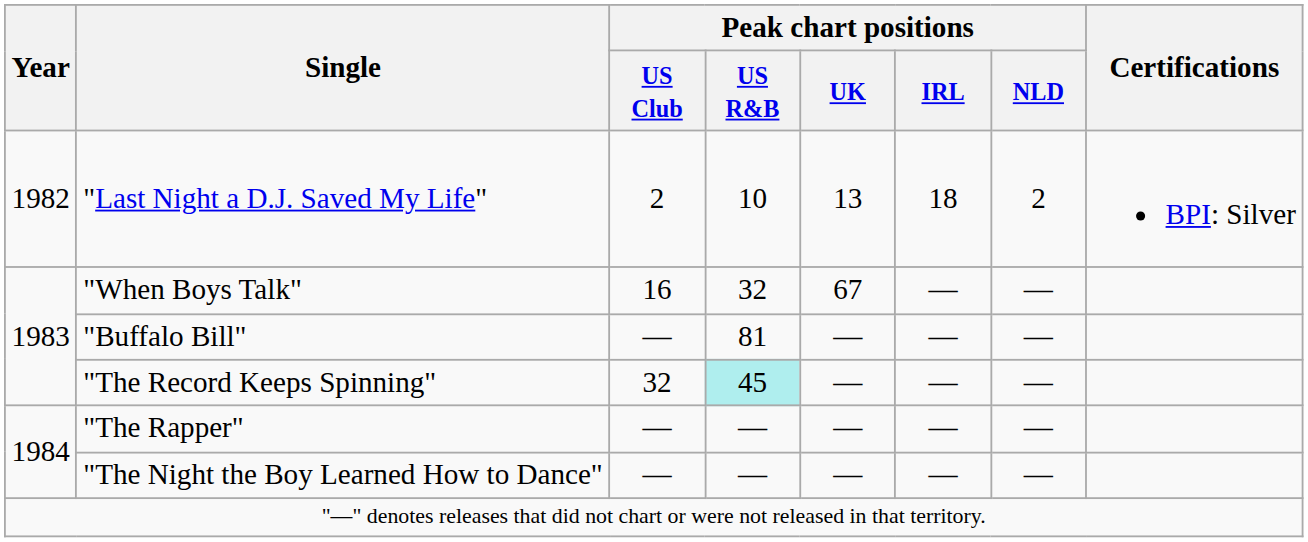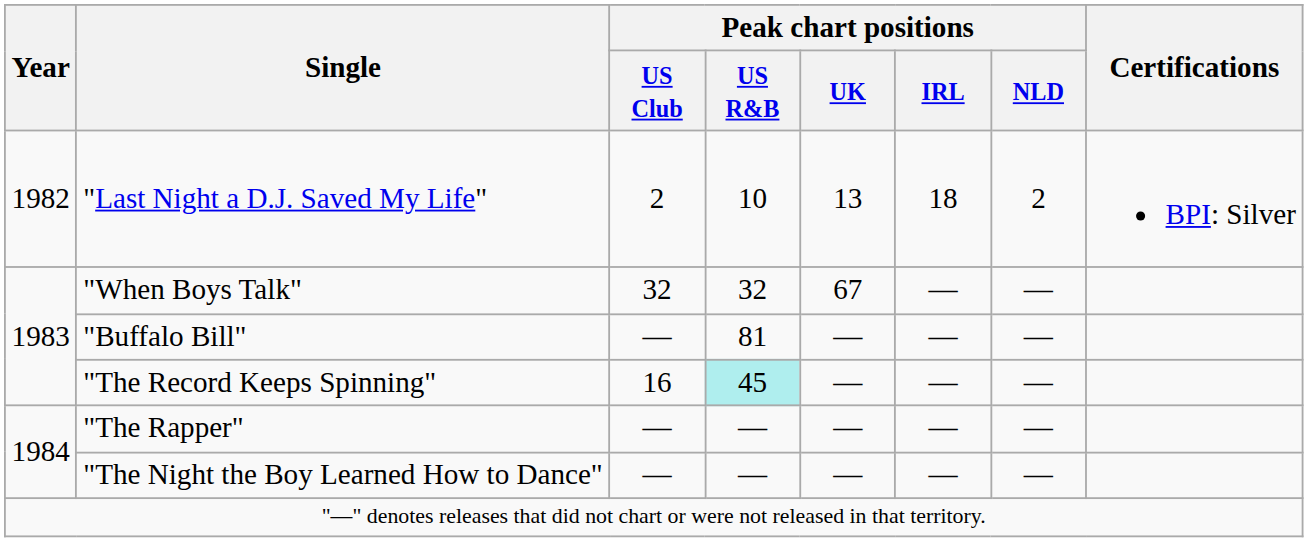"When Boys Talk" | Peak chart positions / US Club: 16 -> 32
"The Record Keeps Spinning" | Peak chart positions / US Club: 32 -> 16
